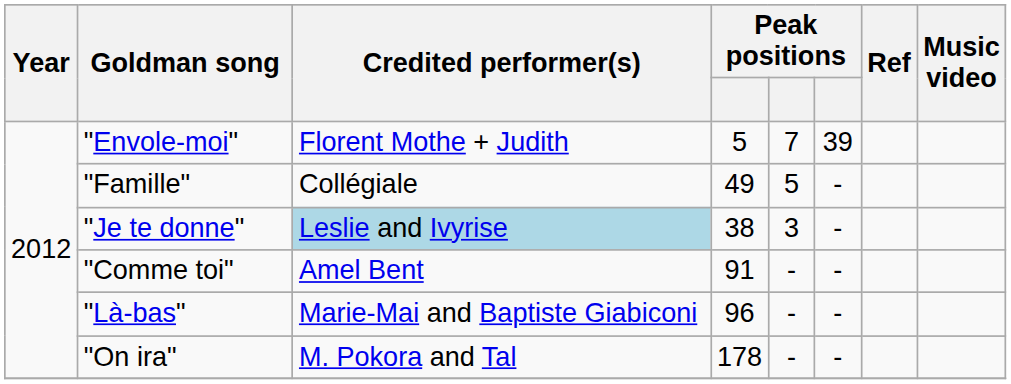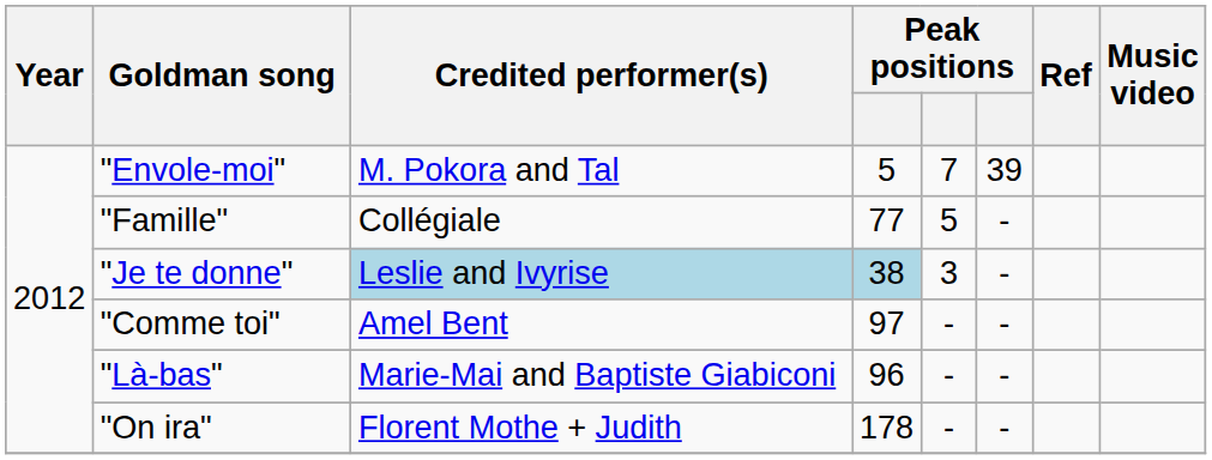"Envole-moi" | Credited performer(s): Florent Mothe + Judith -> M. Pokora and Tal
"Famille" | column 4: 49 -> 77
"Je te donne" | column 4: no background -> lightblue background
"Comme toi" | column 4: 91 -> 97
"On ira" | Credited performer(s): M. Pokora and Tal -> Florent Mothe + Judith
